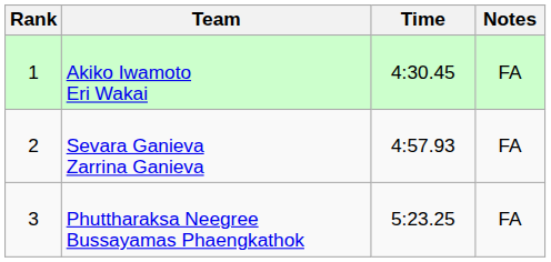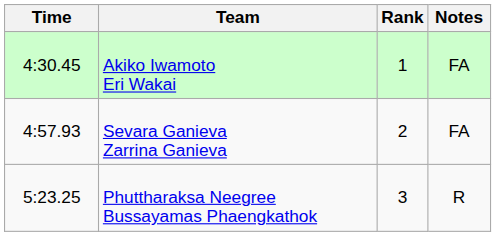columns swapped: Rank <-> Time
Phuttharaksa Neegree Bussayamas Phaengkathok | Notes: FA -> R
